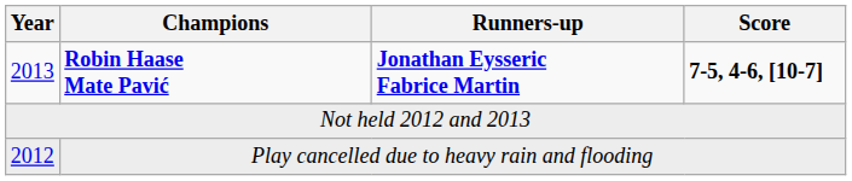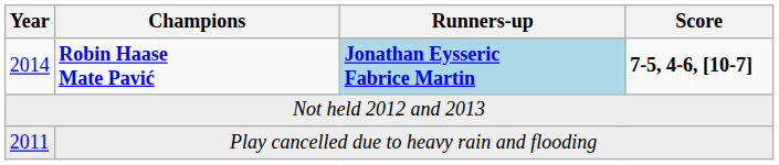Robin Haase Mate Pavić | Year: 2013 -> 2014
Robin Haase Mate Pavić | Runners-up: no background -> lightblue background
Play cancelled due to heavy rain and flooding | Year: 2012 -> 2011
